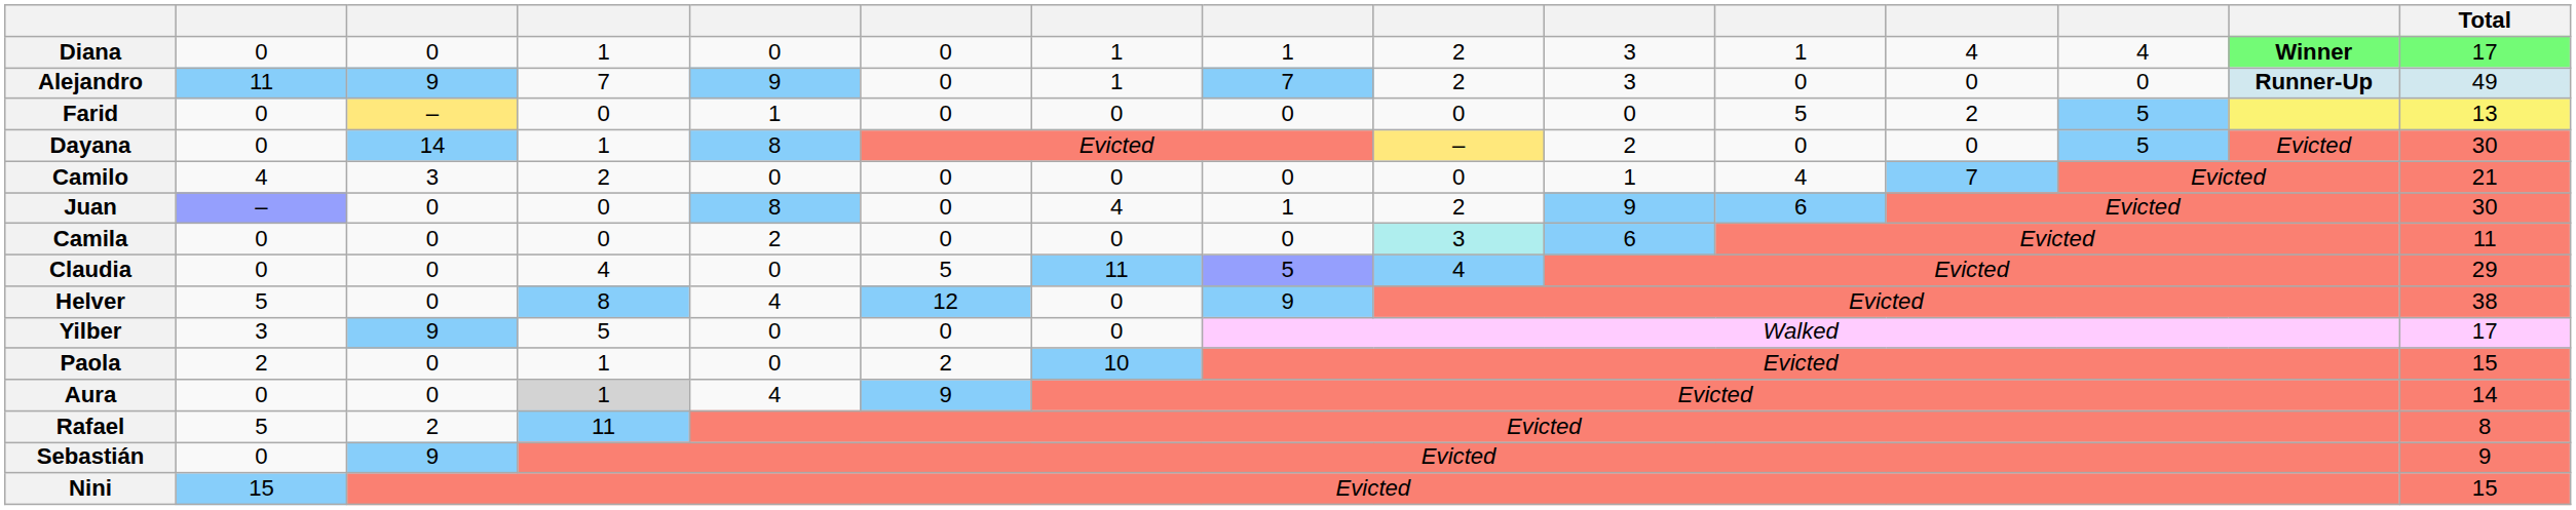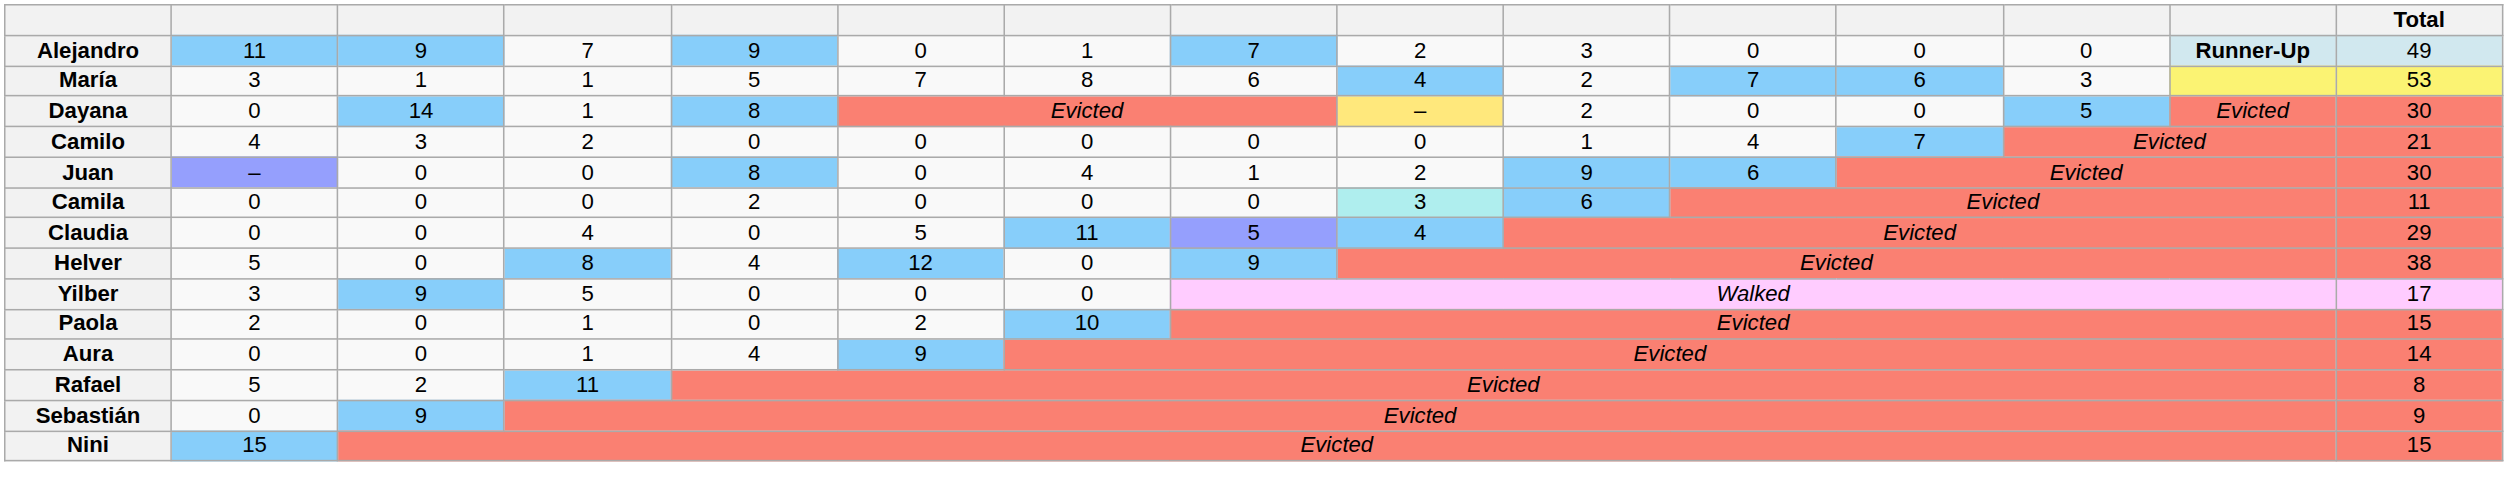- row: Diana | 0 | 0 | 1 | 0 | 0 | 1 | 1 | 2 | 3 | 1 | 4 | 4 | Winner | 17
+ row: María | 3 | 1 | 1 | 5 | 7 | 8 | 6 | 4 | 2 | 7 | 6 | 3 | 53
- row: Farid | 0 | – | 0 | 1 | 0 | 0 | 0 | 0 | 0 | 5 | 2 | 5 | 13
Aura | column 4: lightgrey background -> no background
